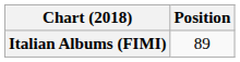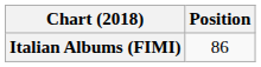Italian Albums (FIMI) | Position: 89 -> 86
